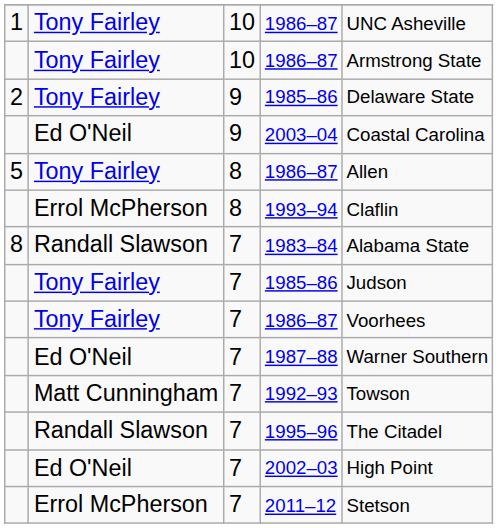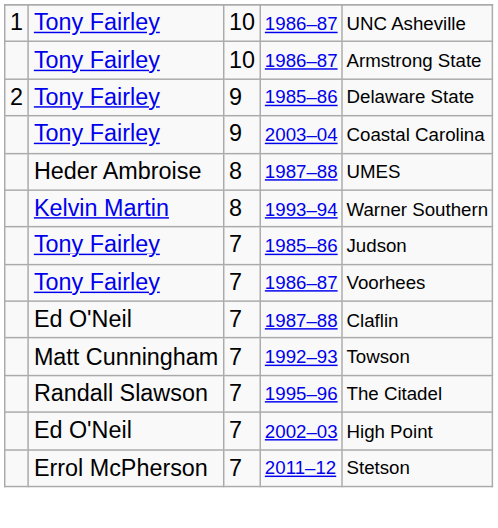2003–04 | column 2: Ed O'Neil -> Tony Fairley
- row: 5 | Tony Fairley | 8 | 1986–87 | Allen
+ row: Heder Ambroise | 8 | 1987–88 | UMES
1993–94 | column 2: Errol McPherson -> Kelvin Martin
1993–94 | column 5: Claflin -> Warner Southern
- row: 8 | Randall Slawson | 7 | 1983–84 | Alabama State
7 / 1987–88 | column 5: Warner Southern -> Claflin
